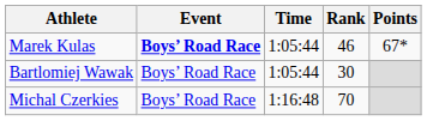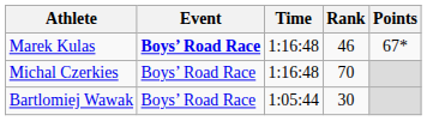Marek Kulas | Time: 1:05:44 -> 1:16:48
rows swapped: Bartlomiej Wawak <-> Michal Czerkies
